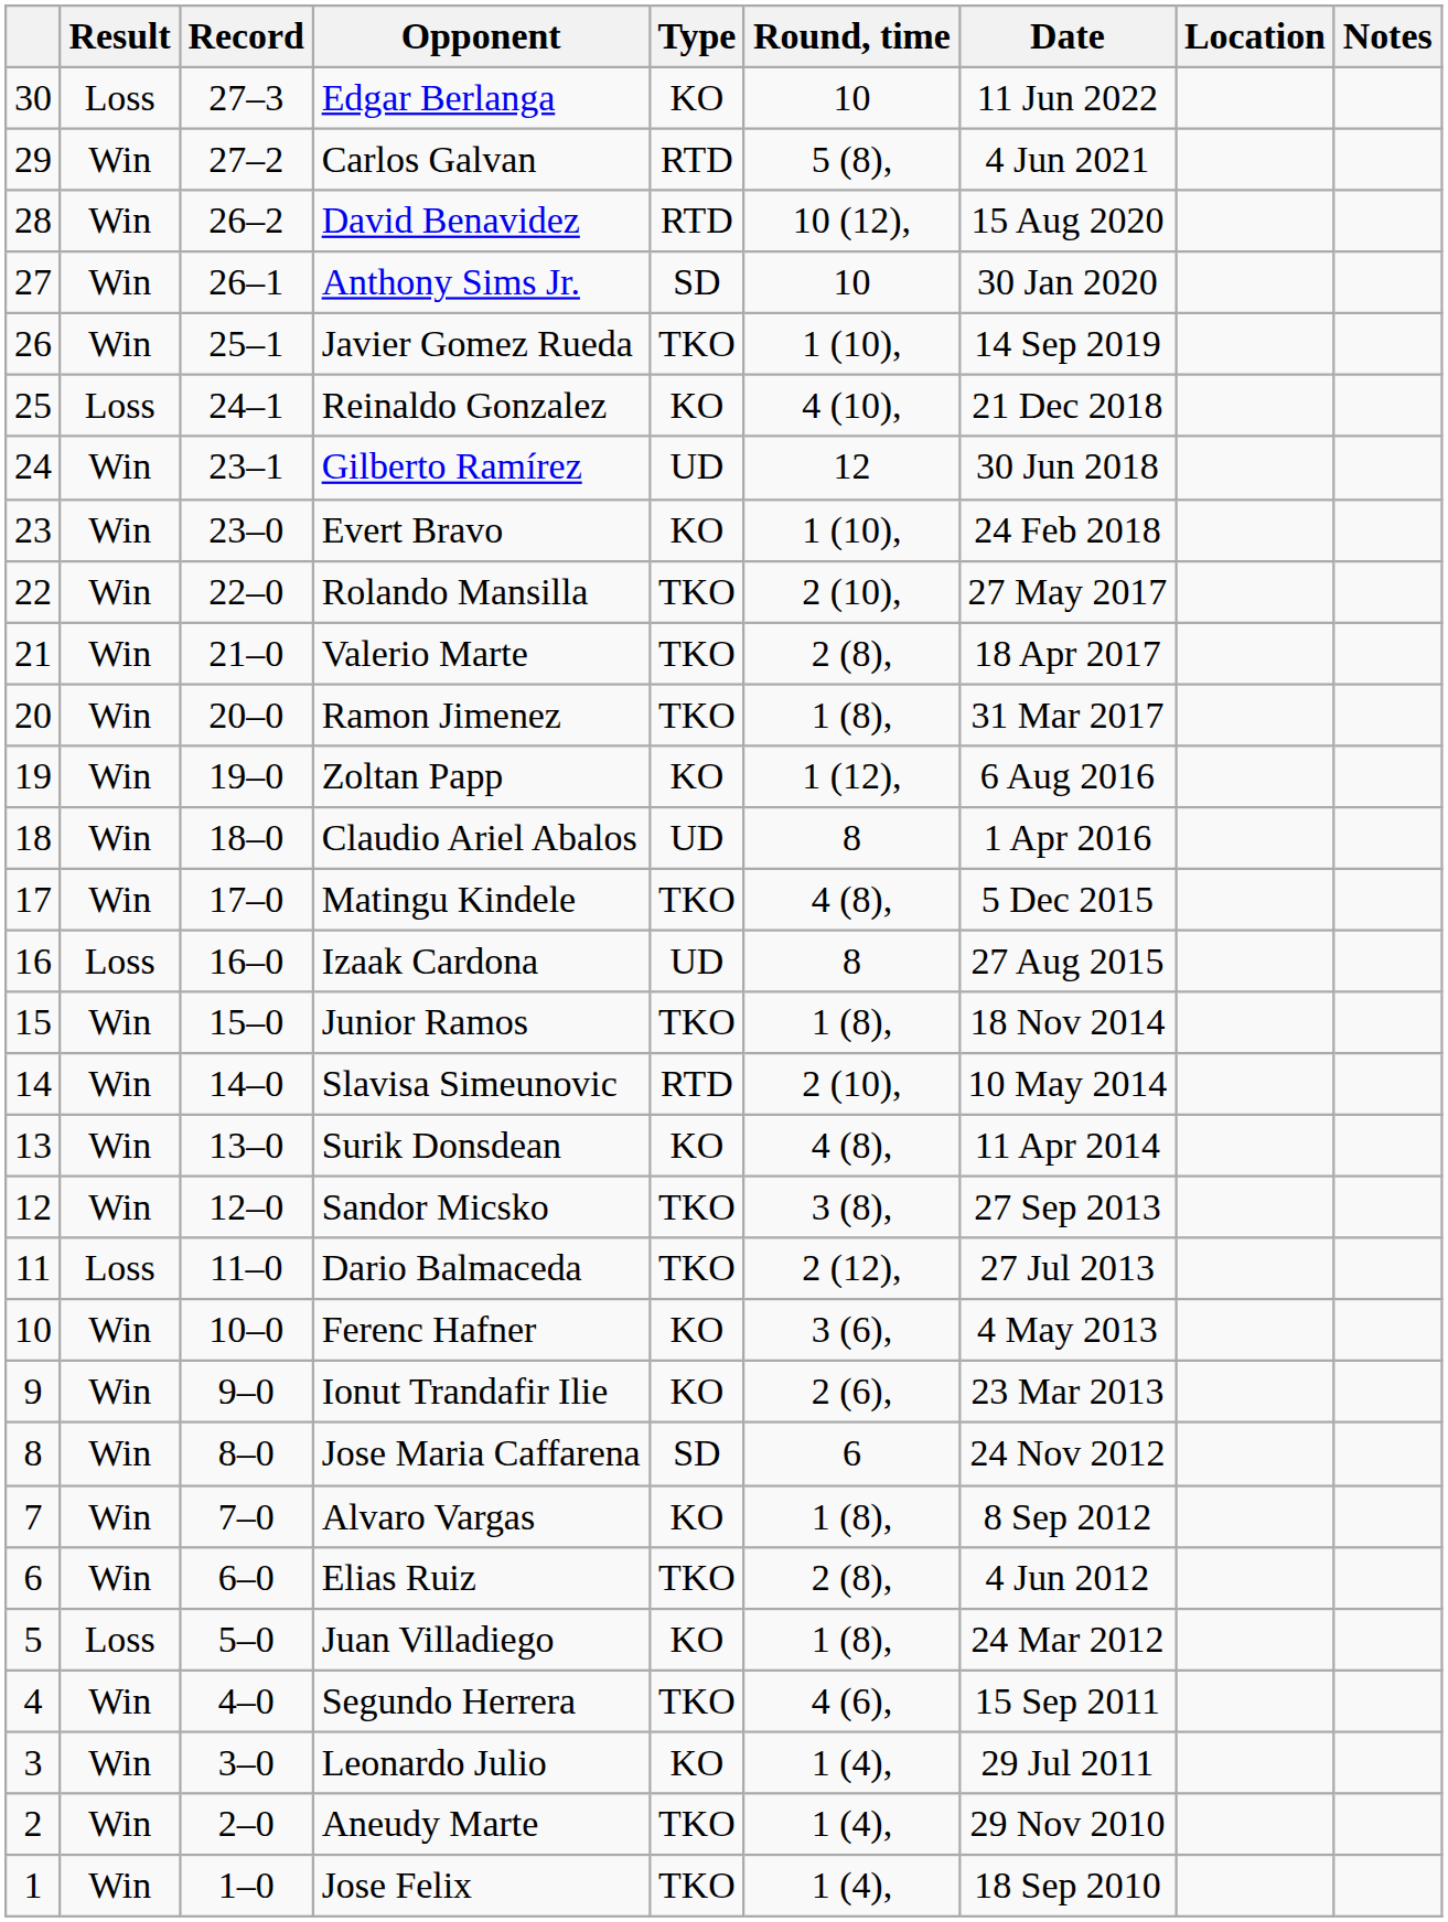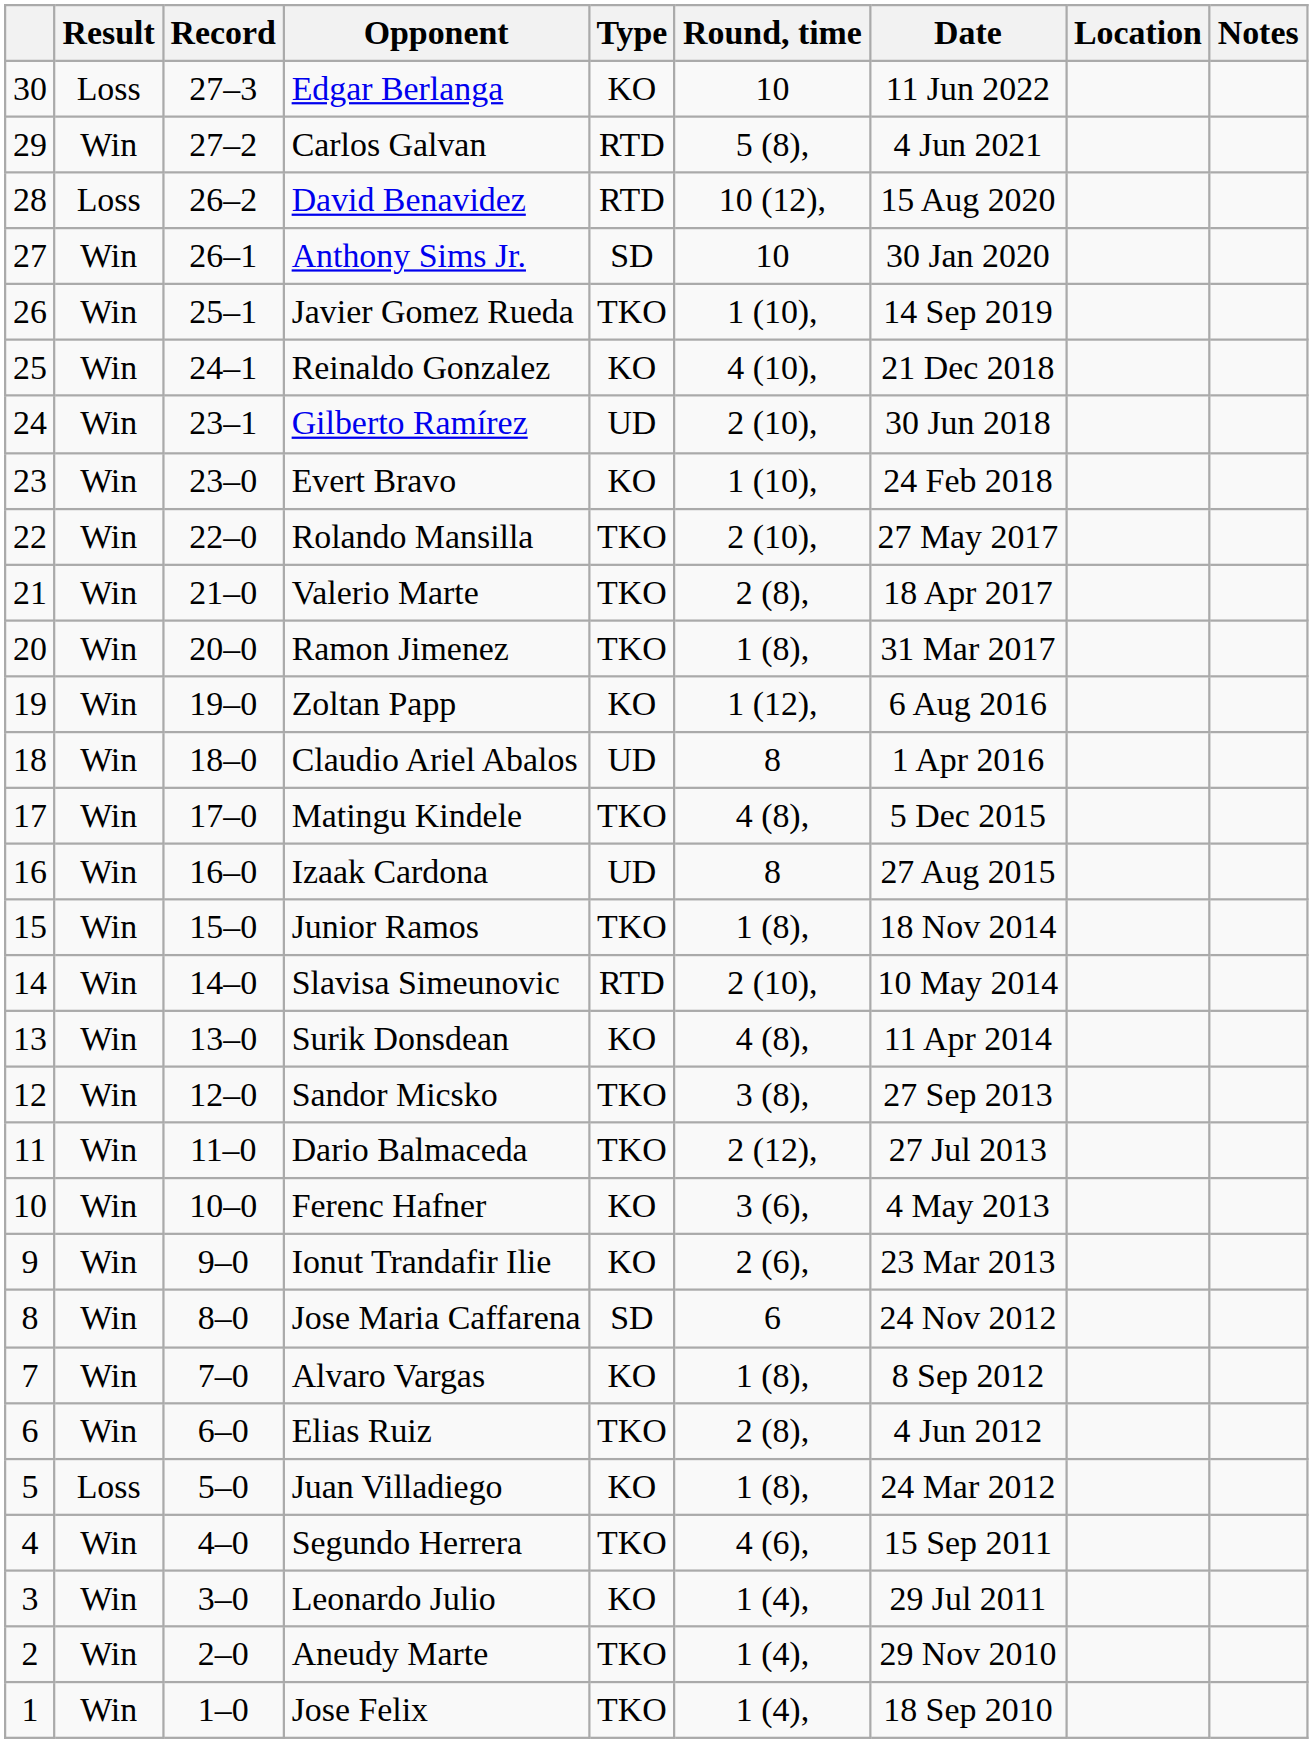David Benavidez | Result: Win -> Loss
Reinaldo Gonzalez | Result: Loss -> Win
Gilberto Ramírez | Round, time: 12 -> 2 (10),
Izaak Cardona | Result: Loss -> Win
Dario Balmaceda | Result: Loss -> Win
